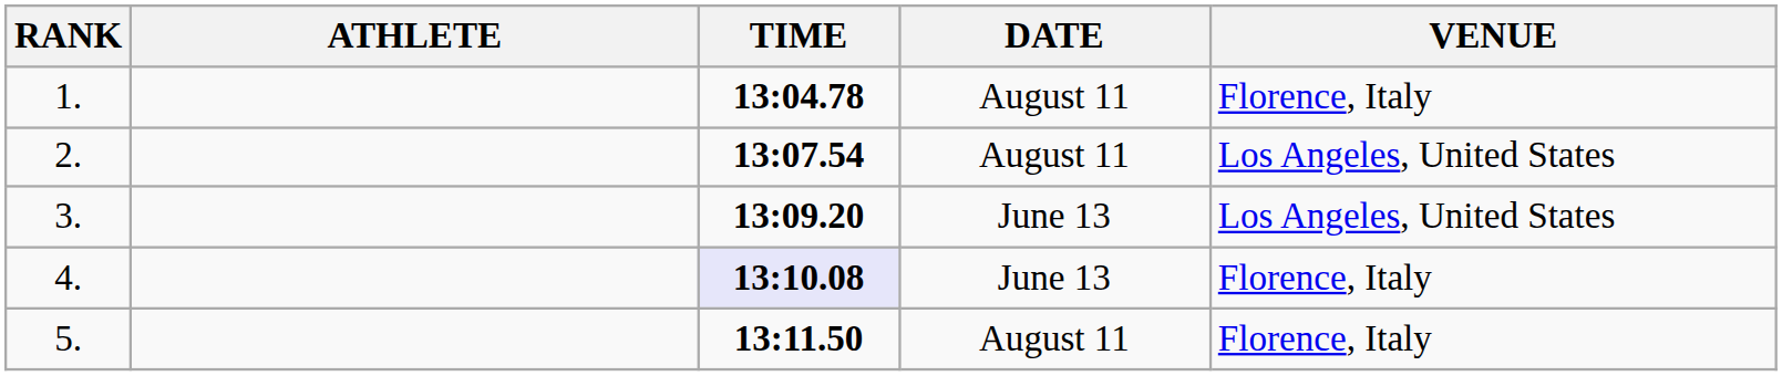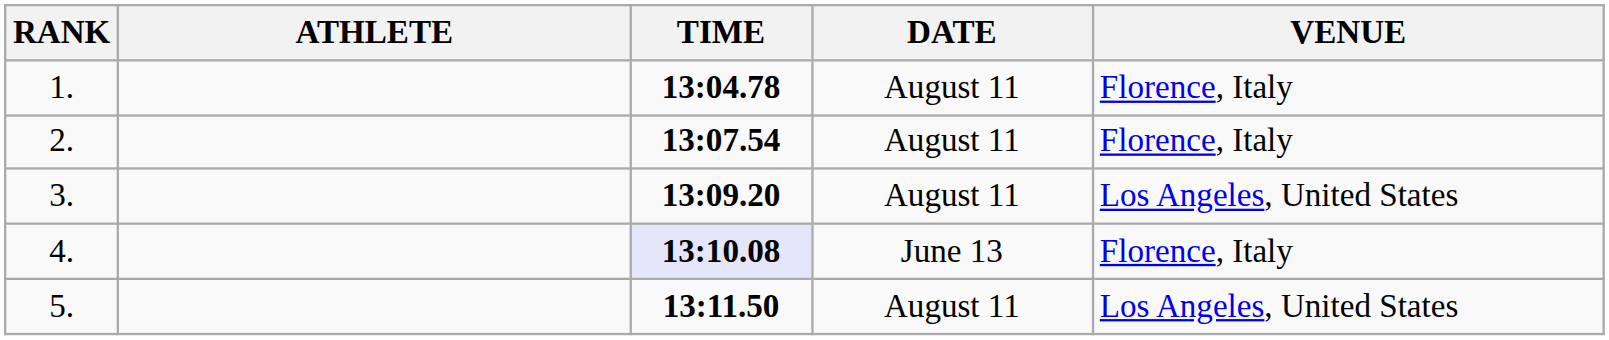2. | VENUE: Los Angeles, United States -> Florence, Italy
3. | DATE: June 13 -> August 11
5. | VENUE: Florence, Italy -> Los Angeles, United States
